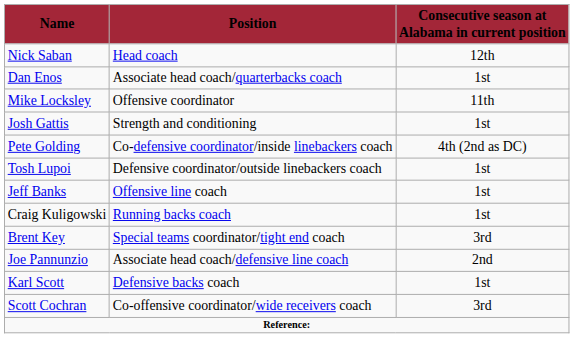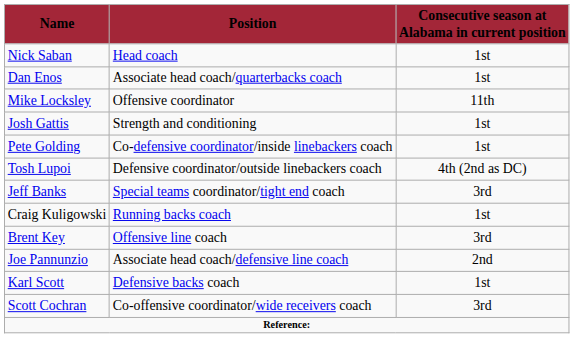Nick Saban | Consecutive season at Alabama in current position: 12th -> 1st
Pete Golding | Consecutive season at Alabama in current position: 4th (2nd as DC) -> 1st
Tosh Lupoi | Consecutive season at Alabama in current position: 1st -> 4th (2nd as DC)
Jeff Banks | Position: Offensive line coach -> Special teams coordinator/tight end coach
Jeff Banks | Consecutive season at Alabama in current position: 1st -> 3rd
Brent Key | Position: Special teams coordinator/tight end coach -> Offensive line coach
